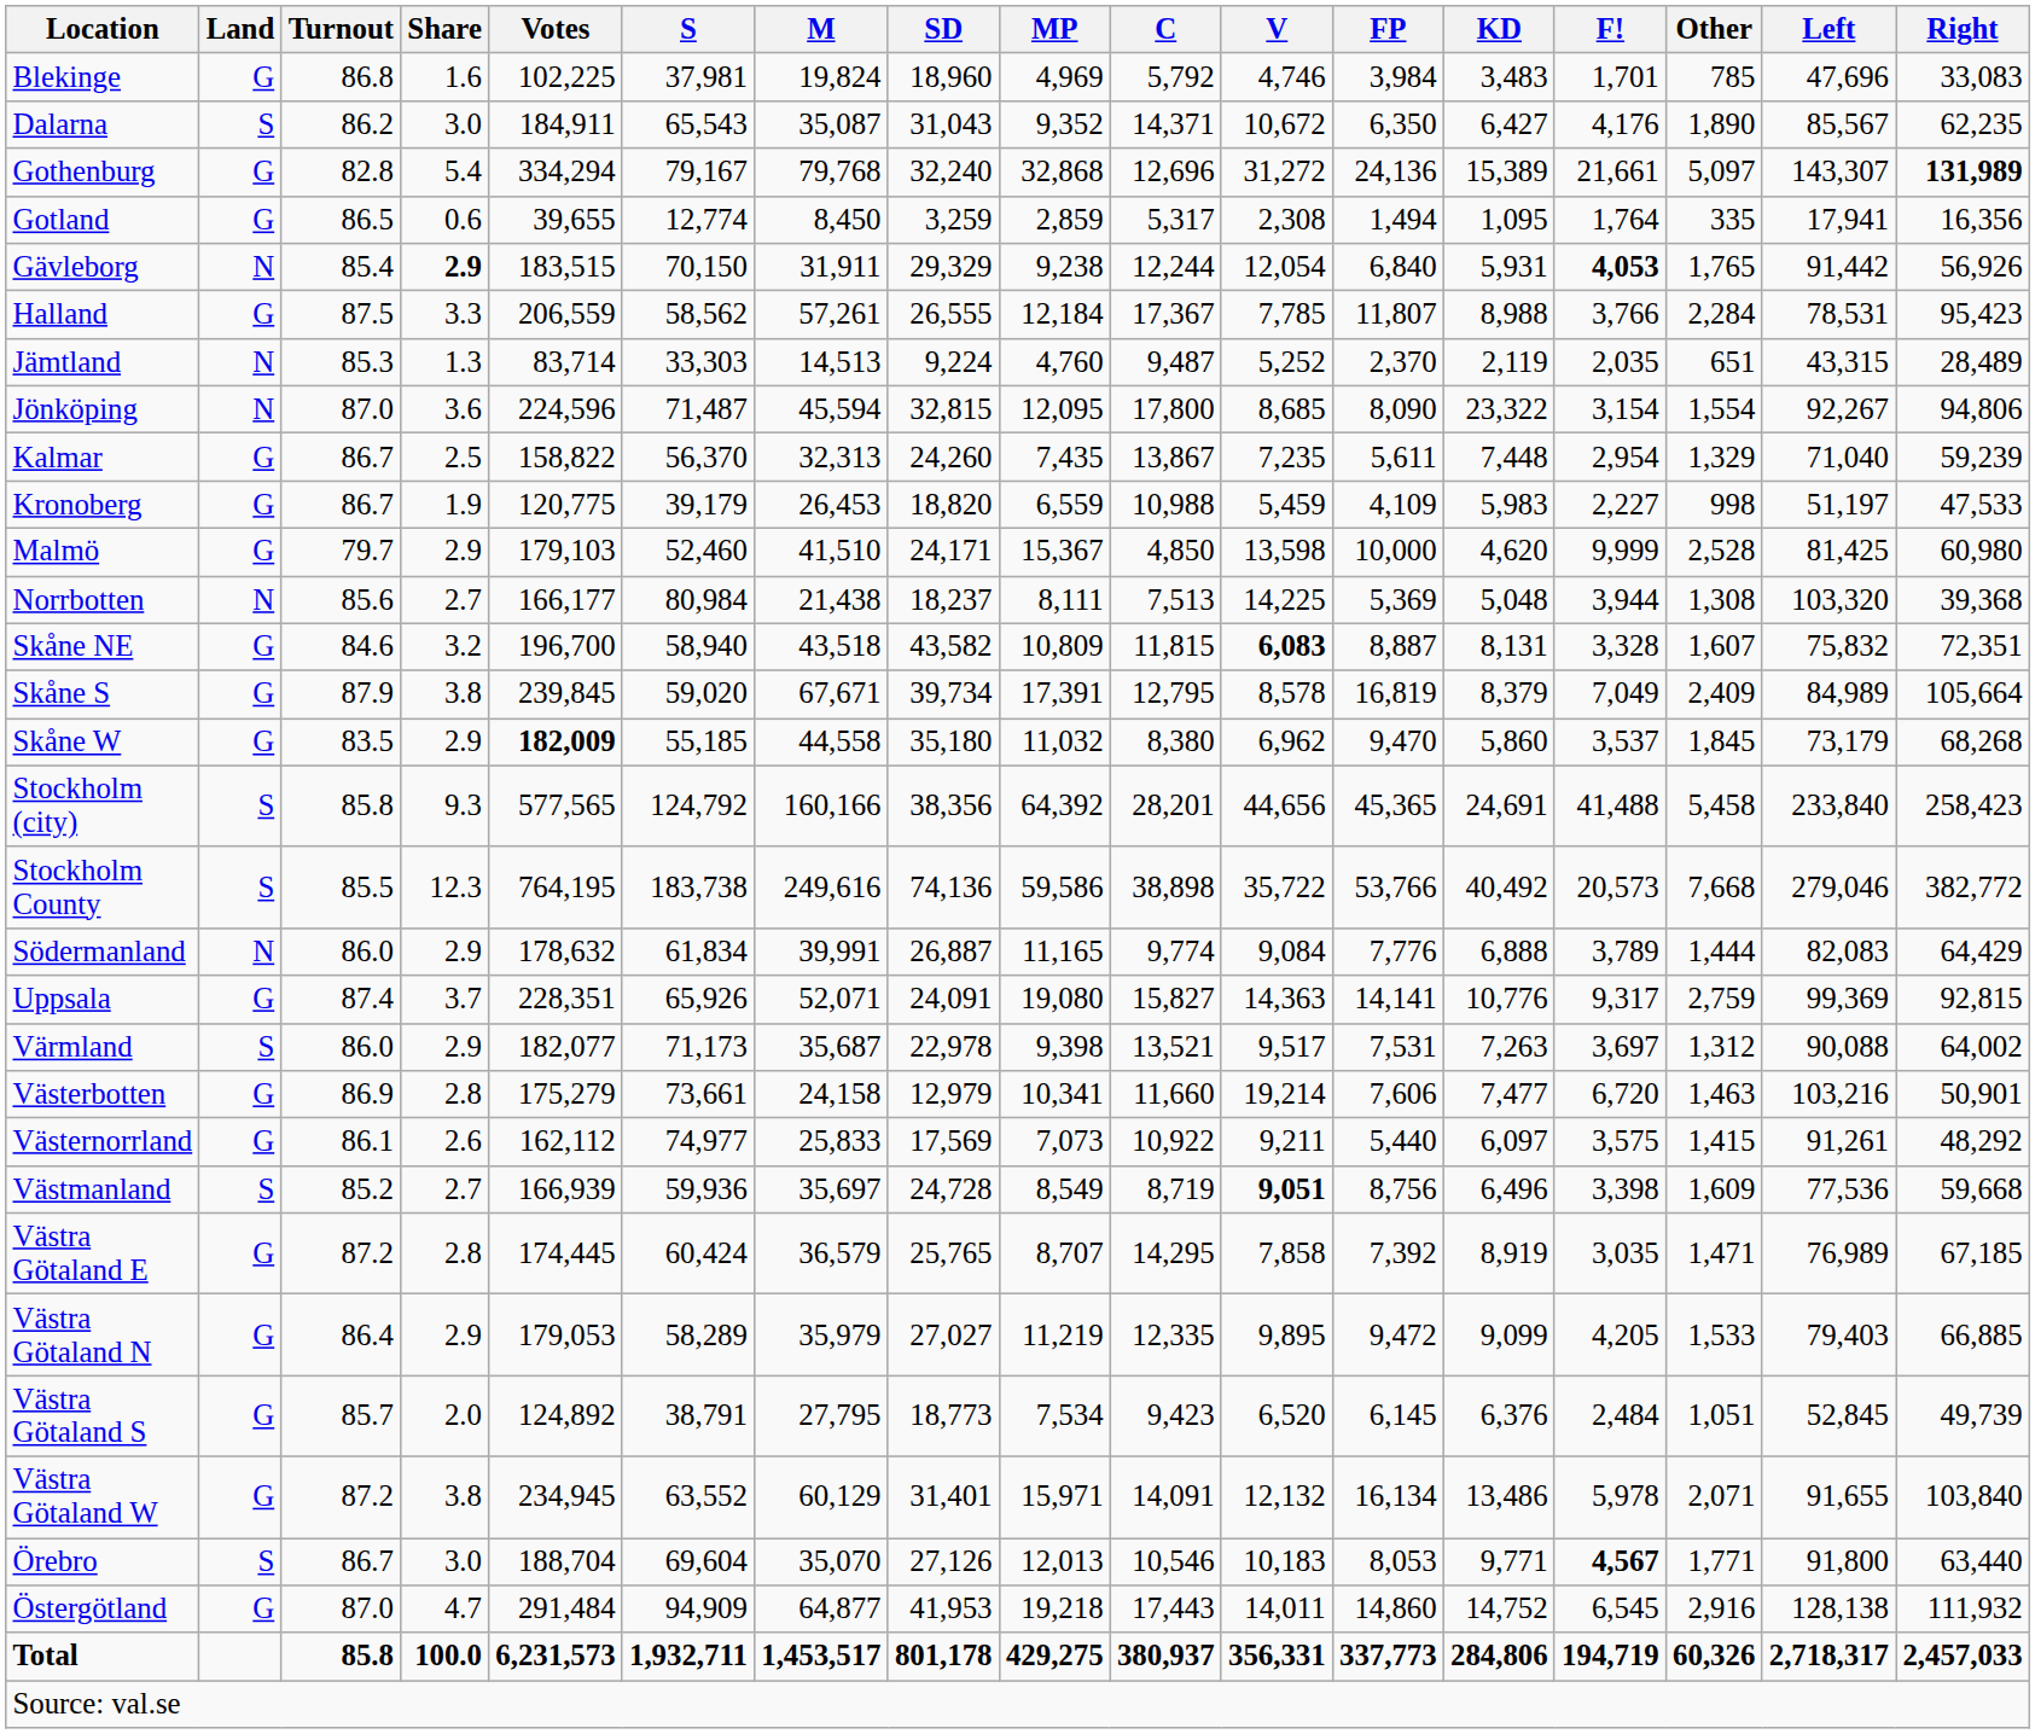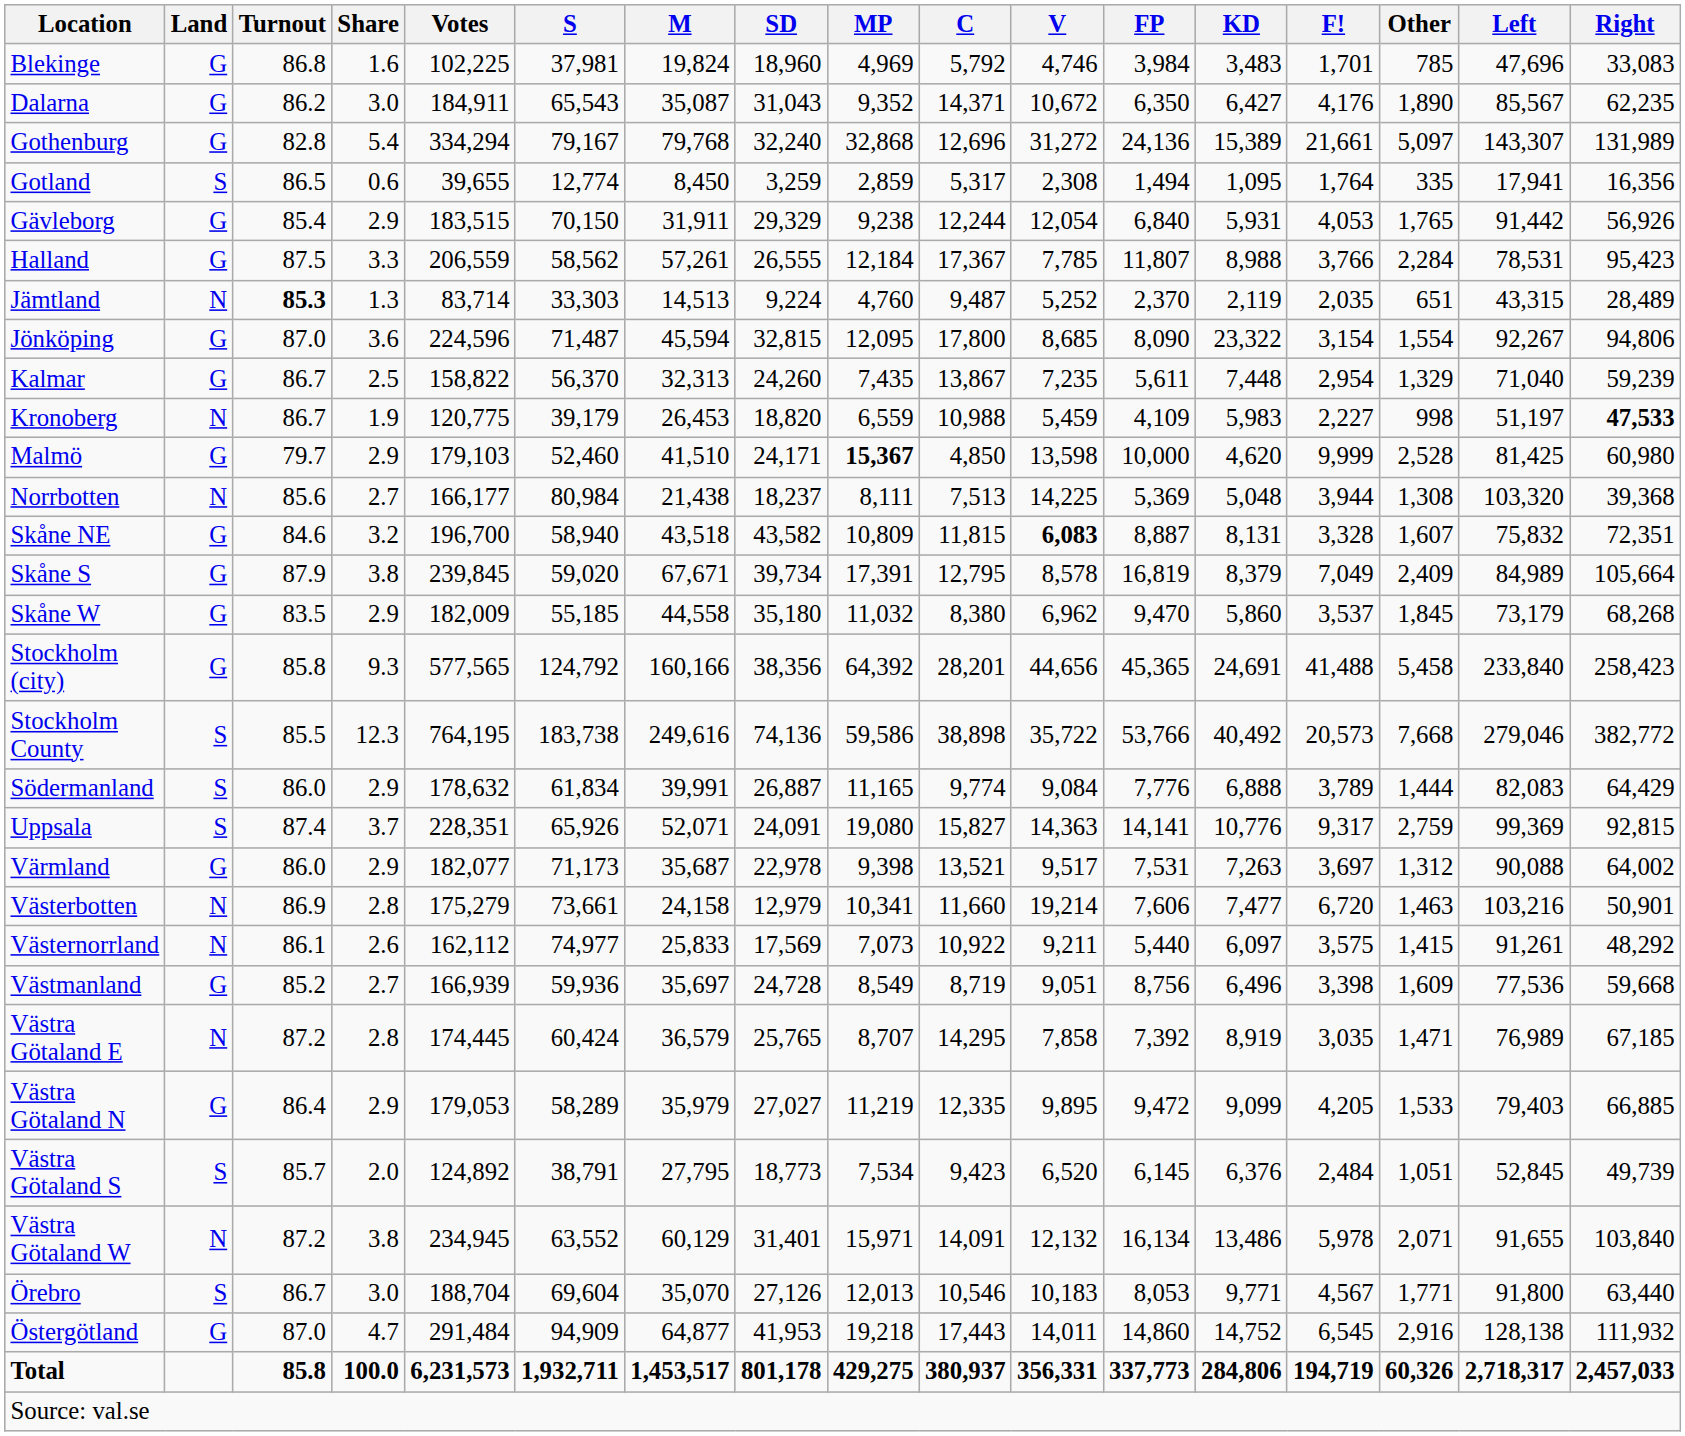Dalarna | Land: S -> G
Gothenburg | Right: bold -> normal
Gotland | Land: G -> S
Gävleborg | Land: N -> G
Gävleborg | Share: bold -> normal
Gävleborg | F!: bold -> normal
Jämtland | Turnout: normal -> bold
Jönköping | Land: N -> G
Kronoberg | Land: G -> N
Kronoberg | Right: normal -> bold
Malmö | MP: normal -> bold
Skåne W | Votes: bold -> normal
Stockholm (city) | Land: S -> G
Södermanland | Land: N -> S
Uppsala | Land: G -> S
Värmland | Land: S -> G
Västerbotten | Land: G -> N
Västernorrland | Land: G -> N
Västmanland | Land: S -> G
Västmanland | V: bold -> normal
Västra Götaland E | Land: G -> N
Västra Götaland S | Land: G -> S
Västra Götaland W | Land: G -> N
Örebro | F!: bold -> normal
